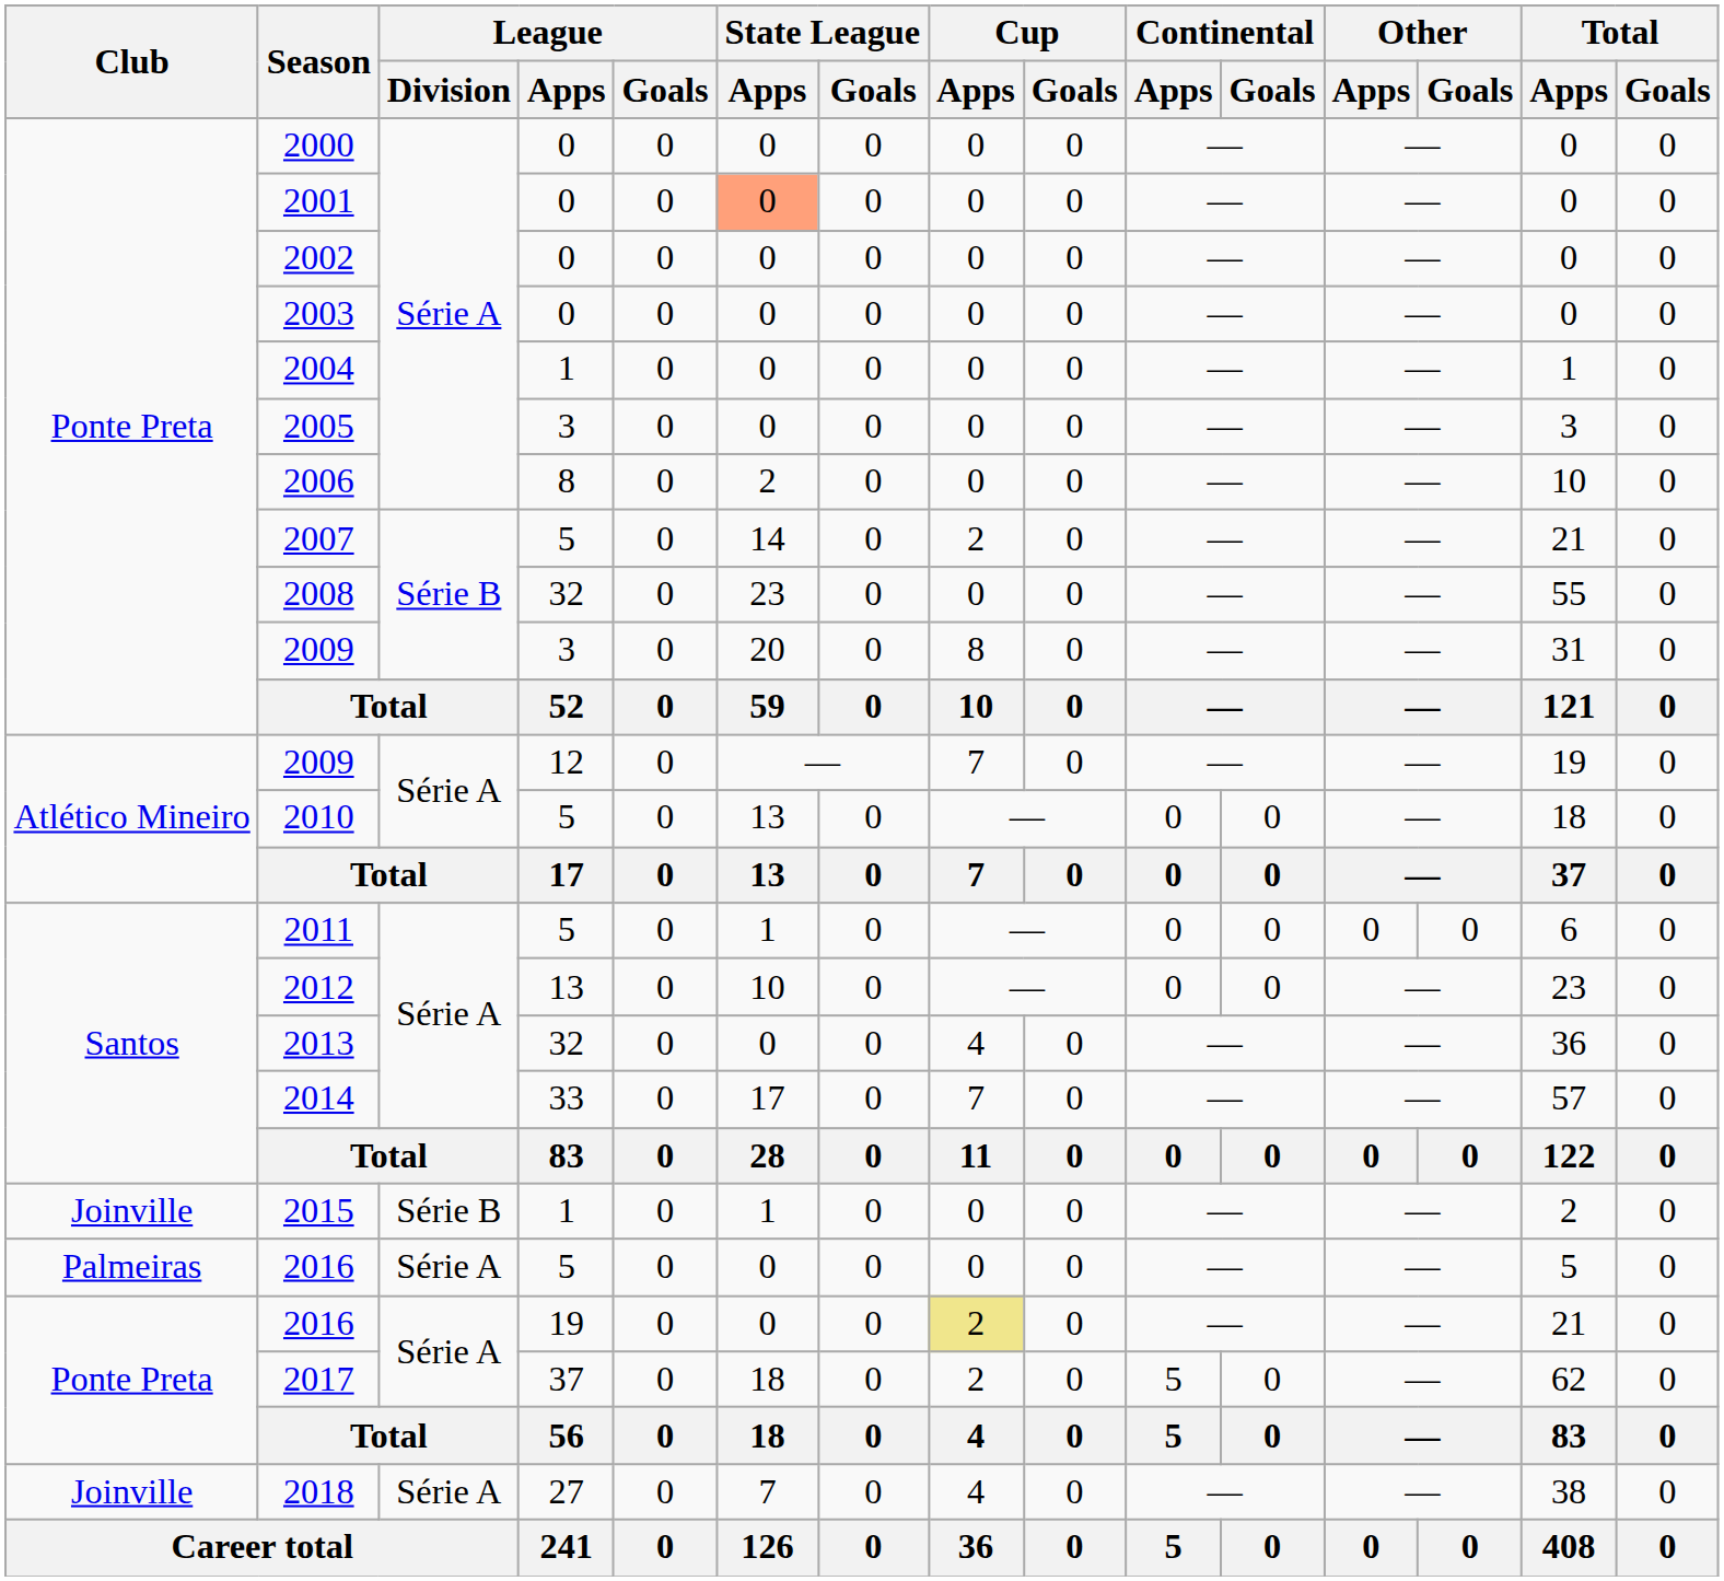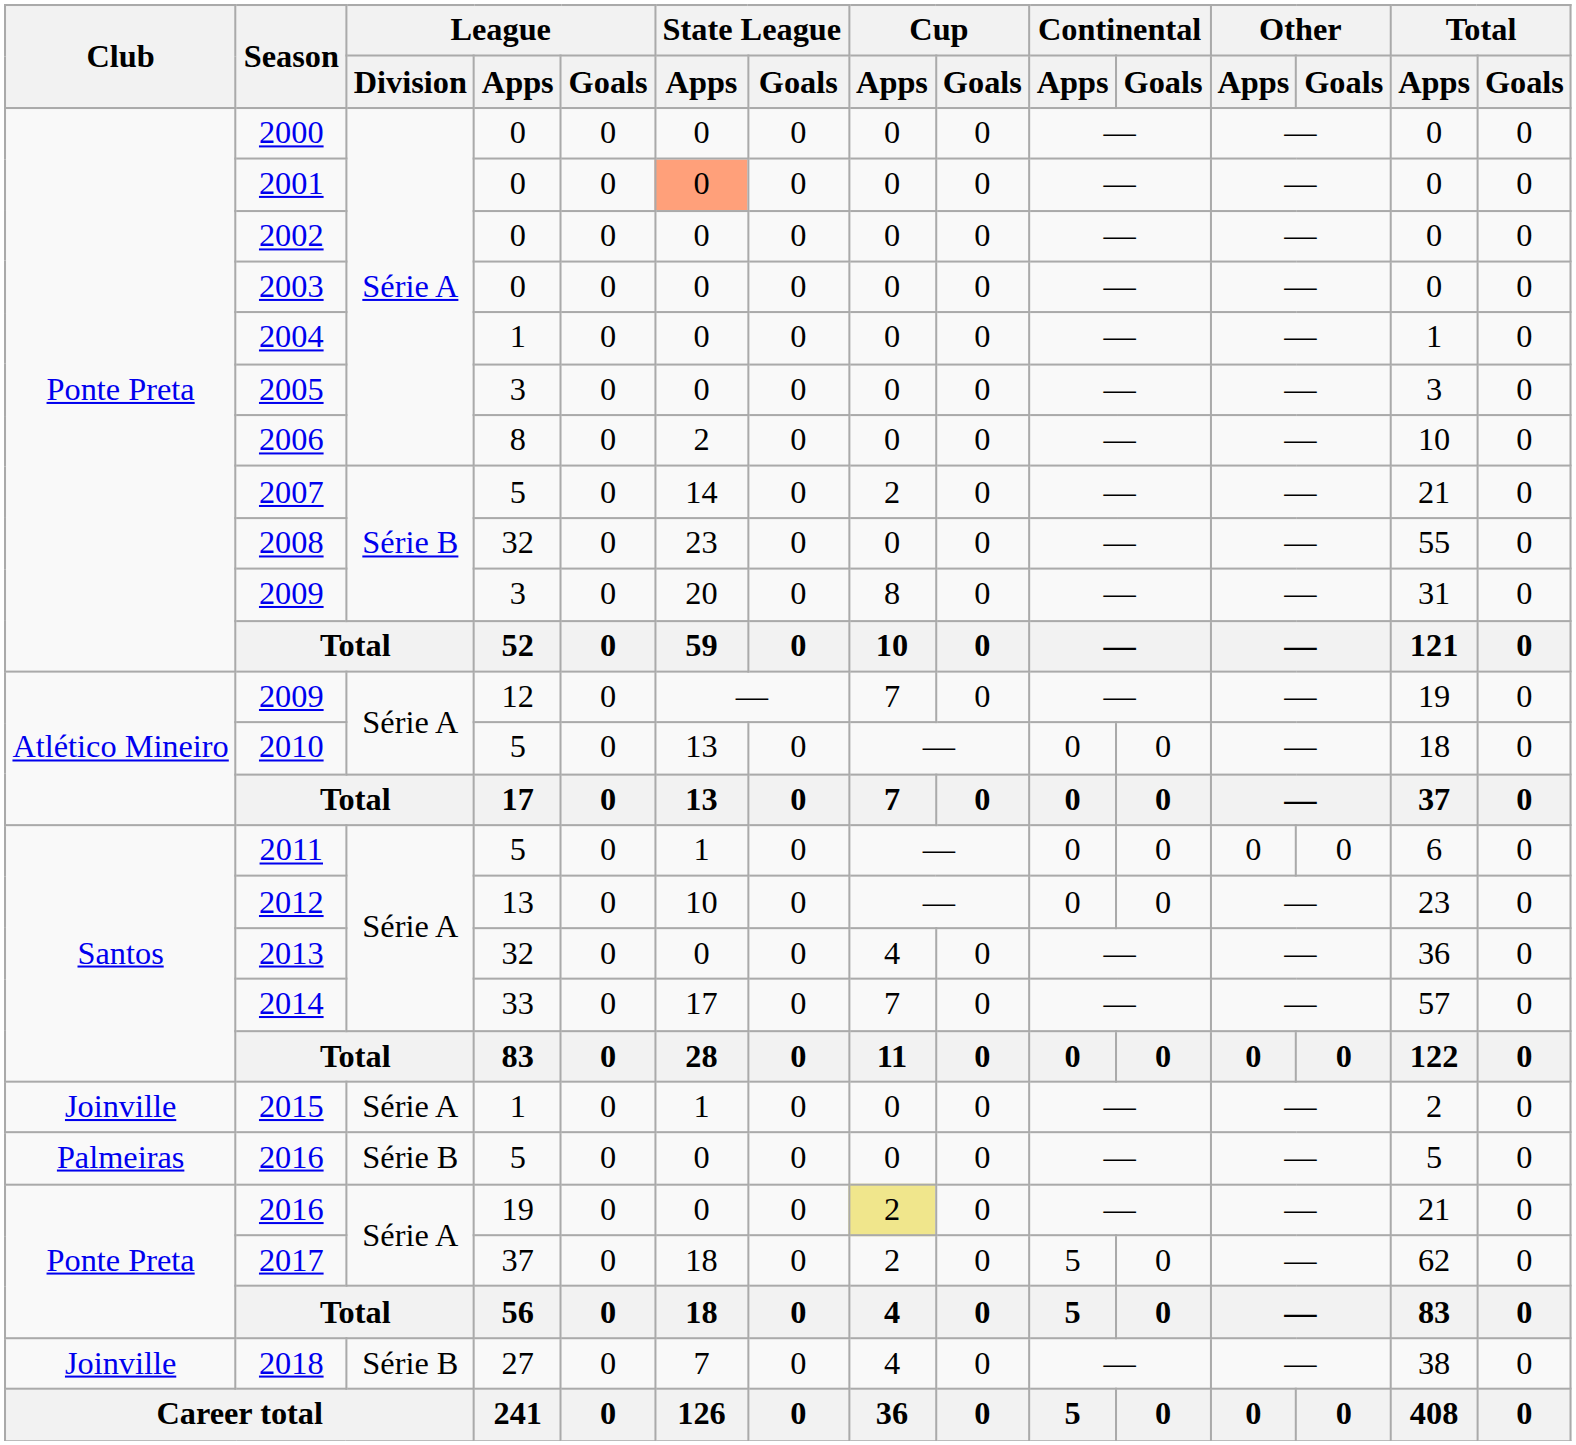2015 | League / Division: Série B -> Série A
2016 / 5 | League / Division: Série A -> Série B
2018 | League / Division: Série A -> Série B
